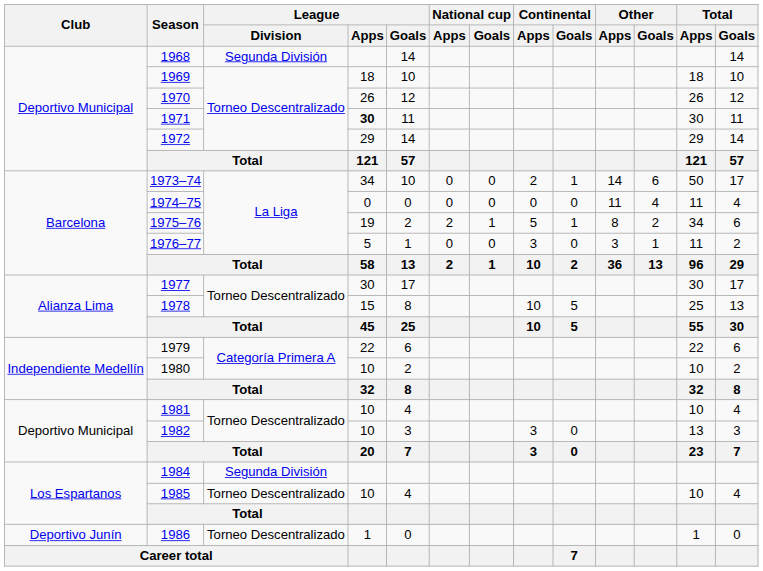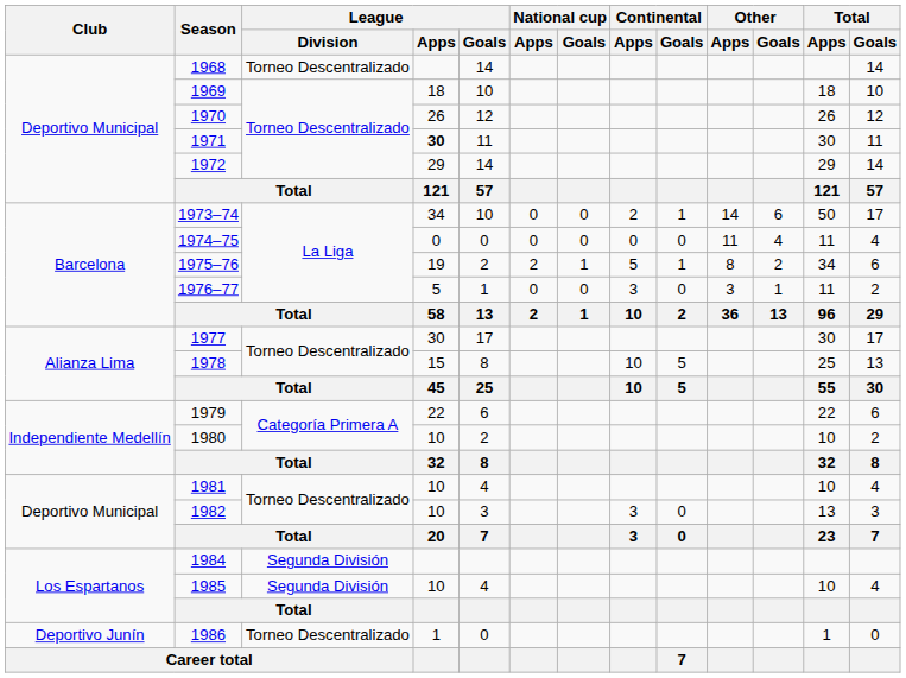1968 | League / Division: Segunda División -> Torneo Descentralizado
1985 | League / Division: Torneo Descentralizado -> Segunda División
